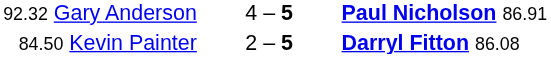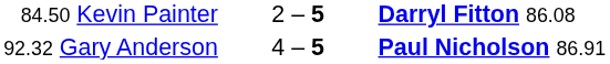rows swapped: 84.50 Kevin Painter <-> 92.32 Gary Anderson
